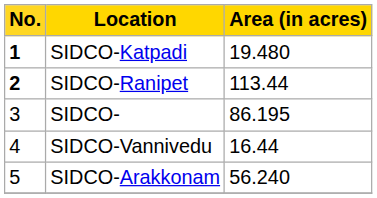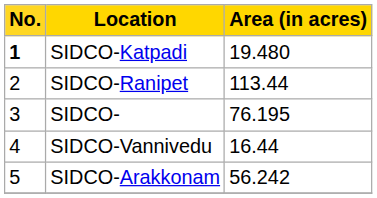SIDCO-Ranipet | No.: bold -> normal
SIDCO- | Area (in acres): 86.195 -> 76.195
SIDCO-Arakkonam | Area (in acres): 56.240 -> 56.242
